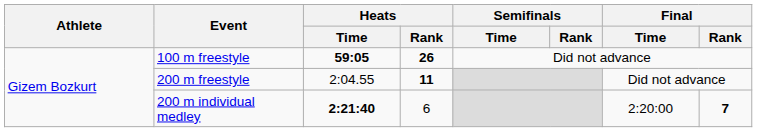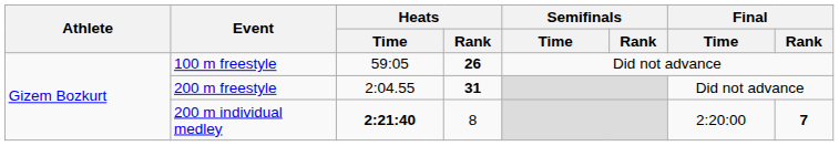100 m freestyle | Heats / Time: bold -> normal
200 m freestyle | Heats / Rank: 11 -> 31
200 m individual medley | Heats / Rank: 6 -> 8
